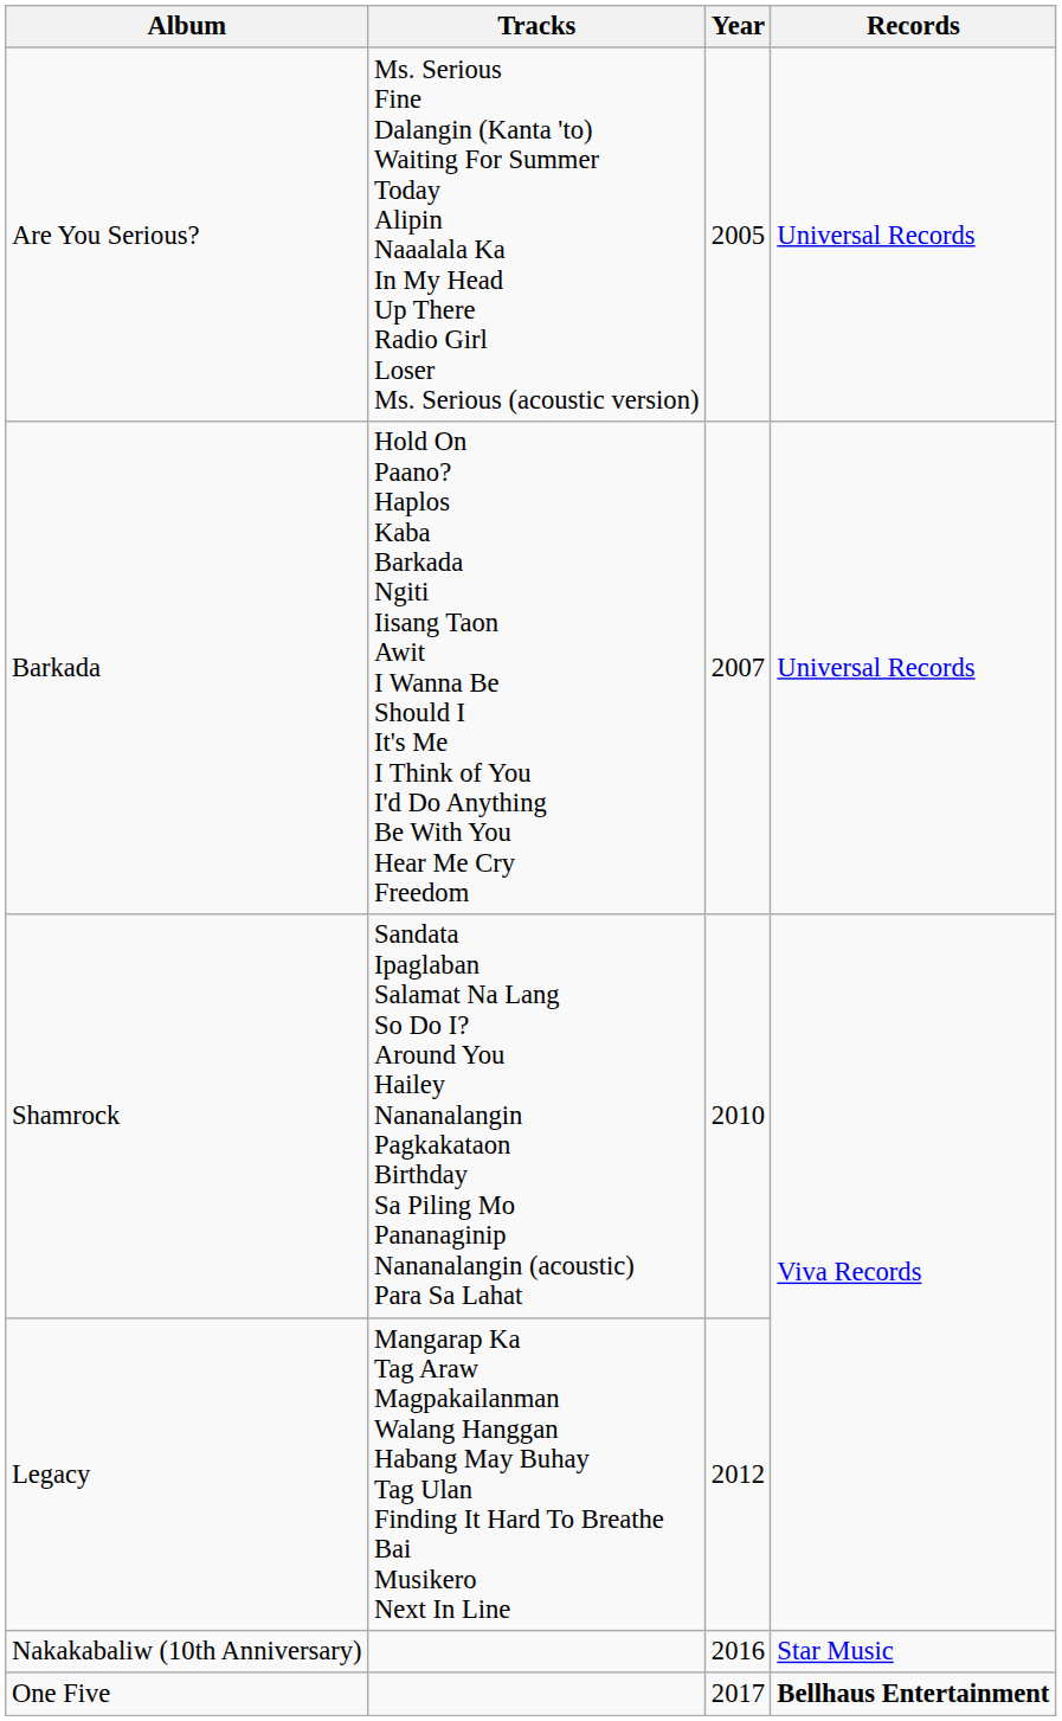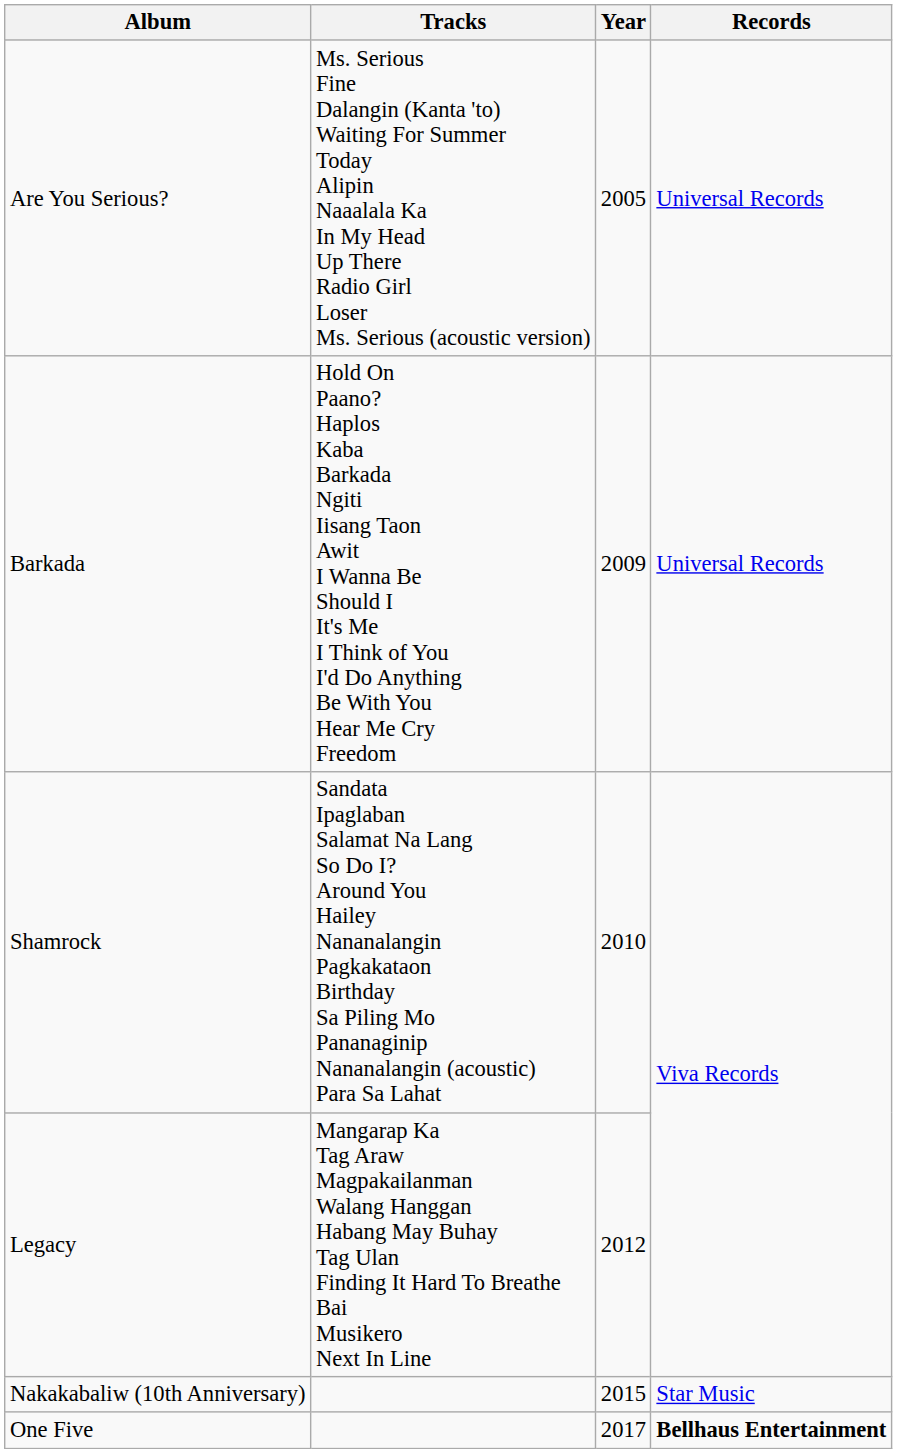Barkada | Year: 2007 -> 2009
Nakakabaliw (10th Anniversary) | Year: 2016 -> 2015
